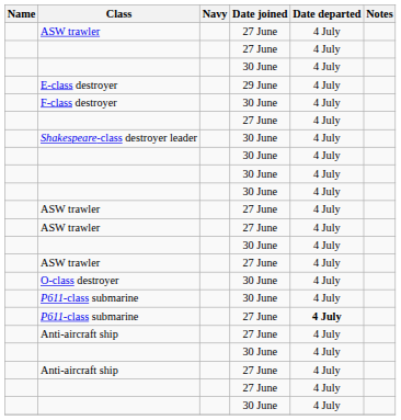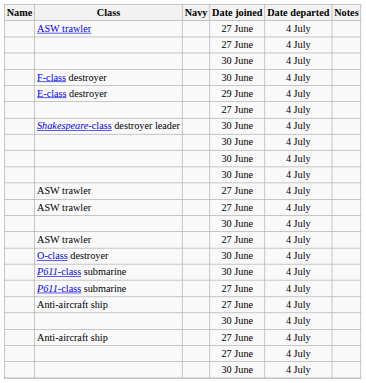rows swapped: E-class destroyer <-> F-class destroyer
P611-class submarine / 27 June | Date departed: bold -> normal
